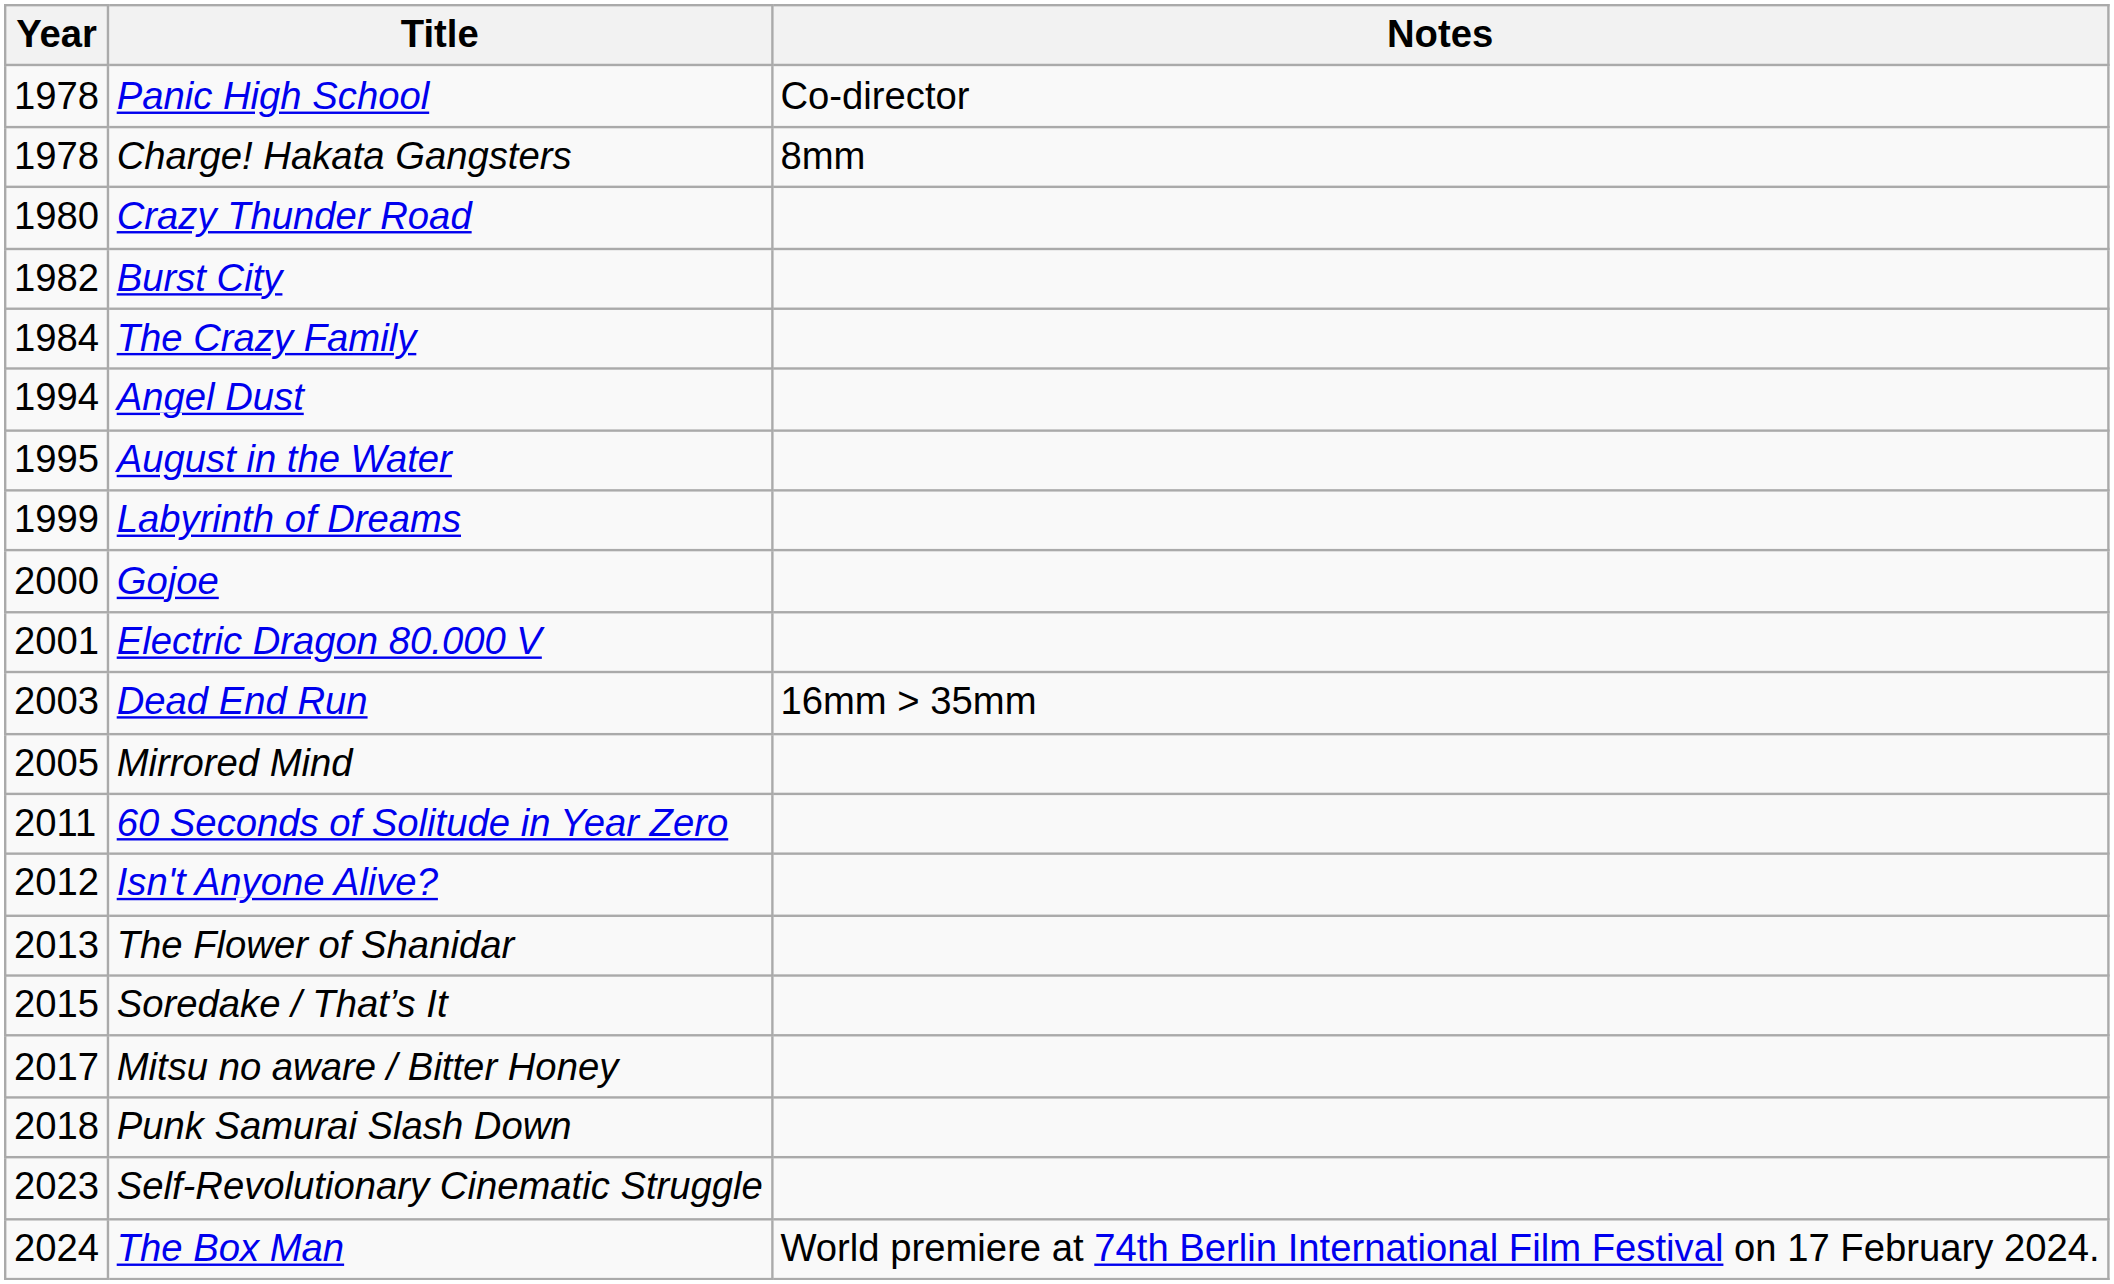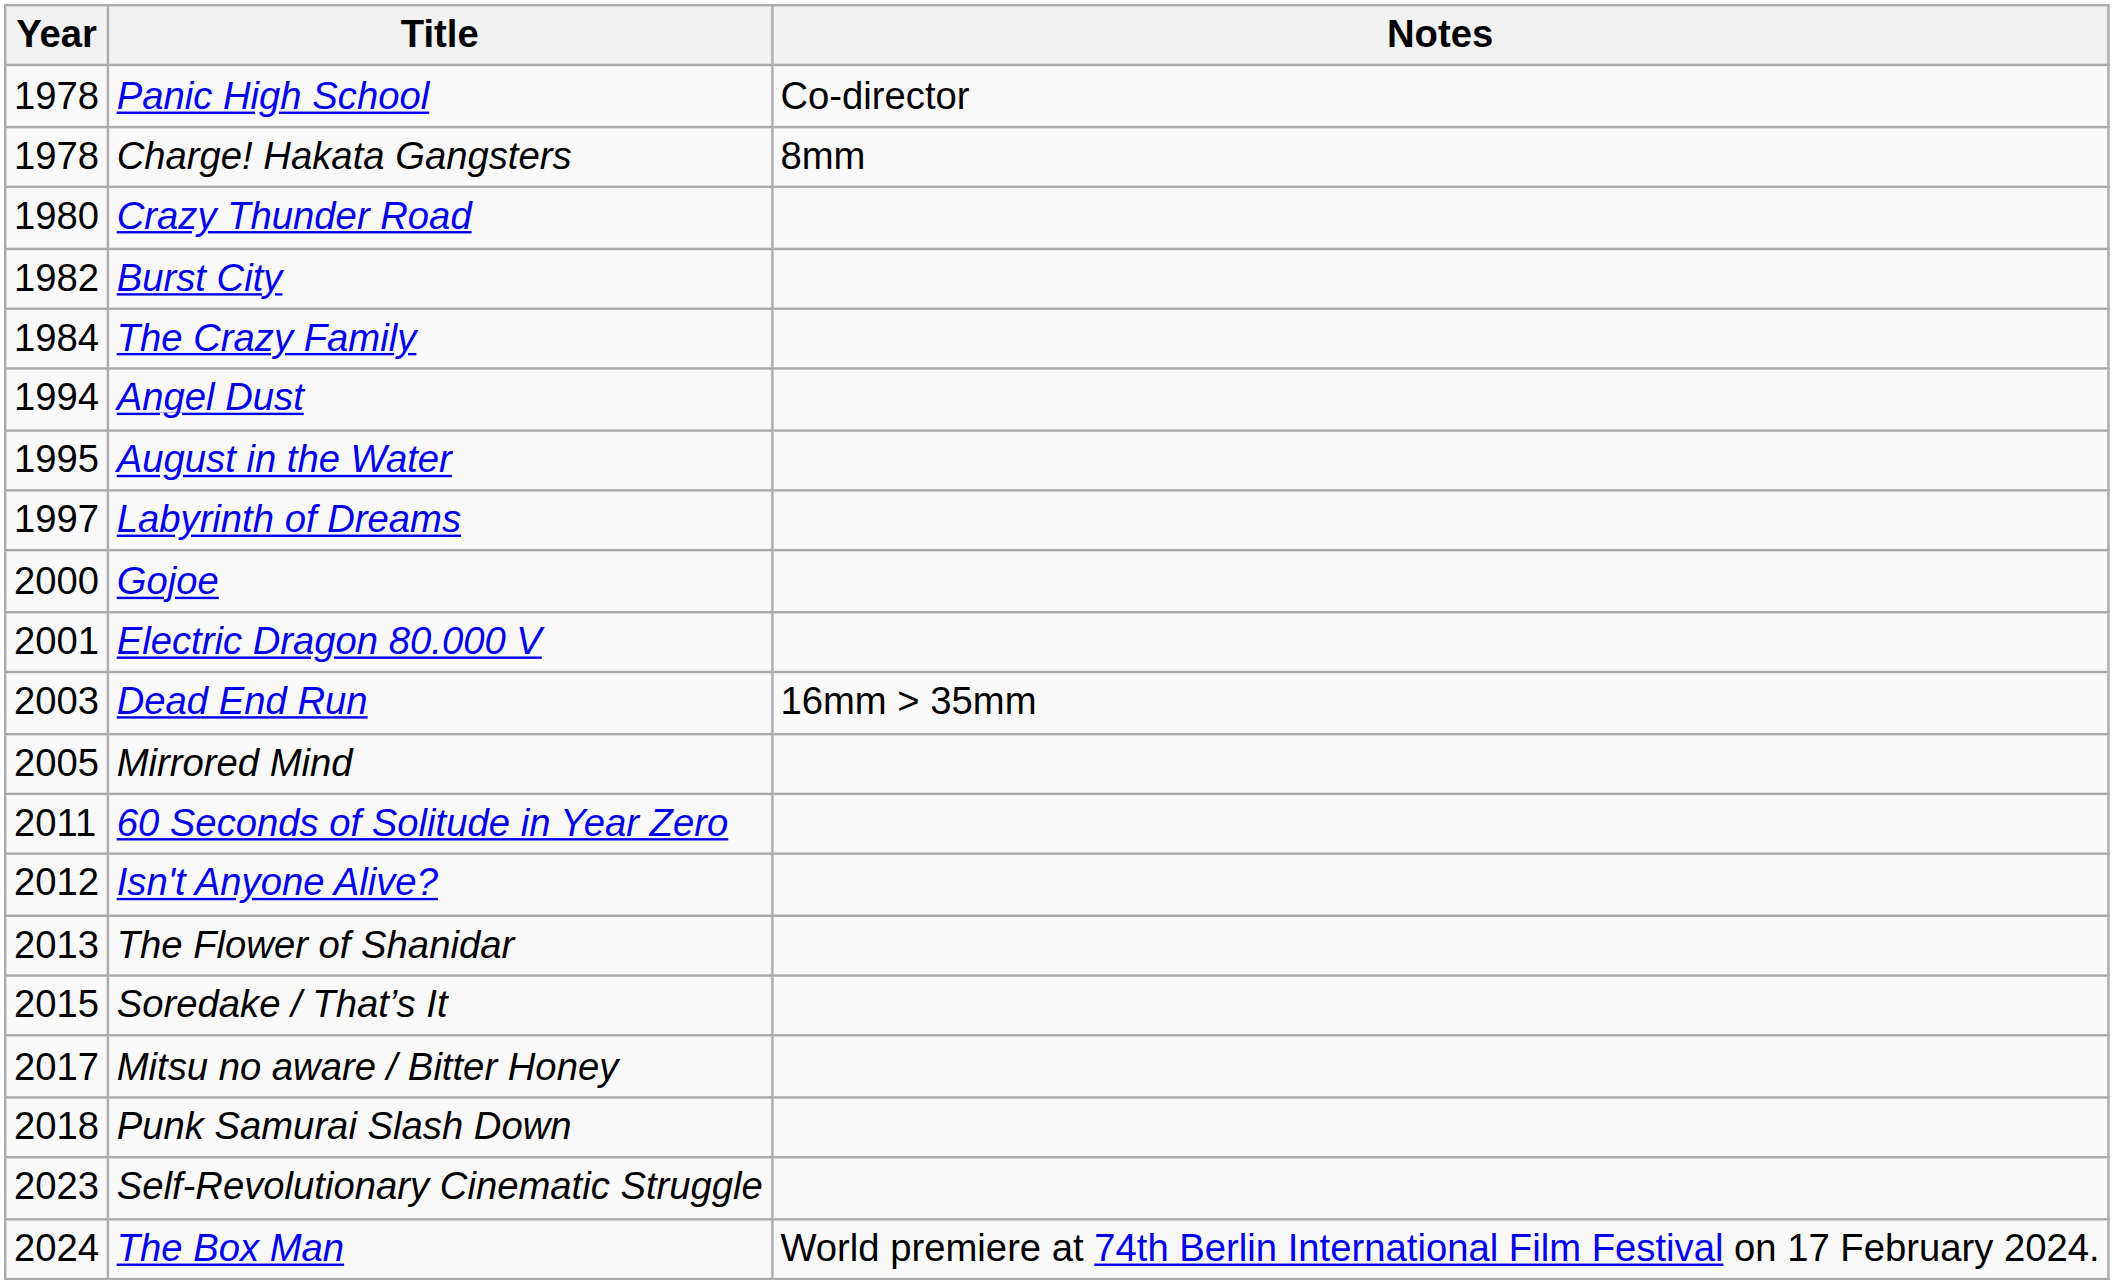Labyrinth of Dreams | Year: 1999 -> 1997
